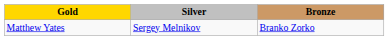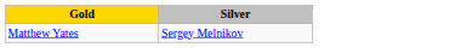- column: Bronze | Branko Zorko
